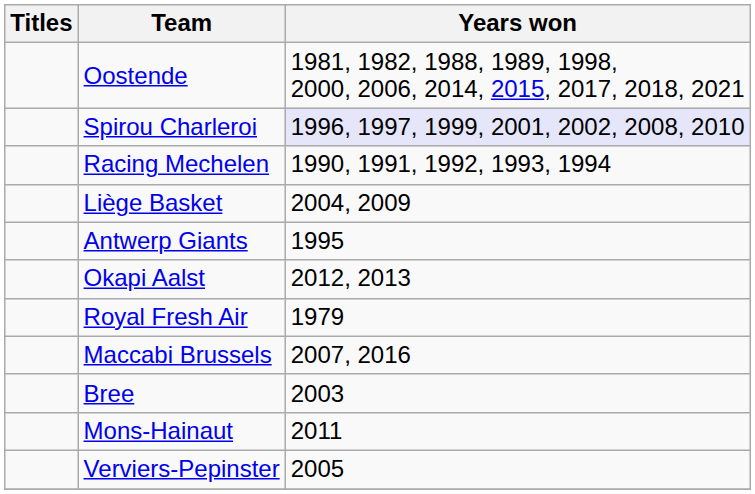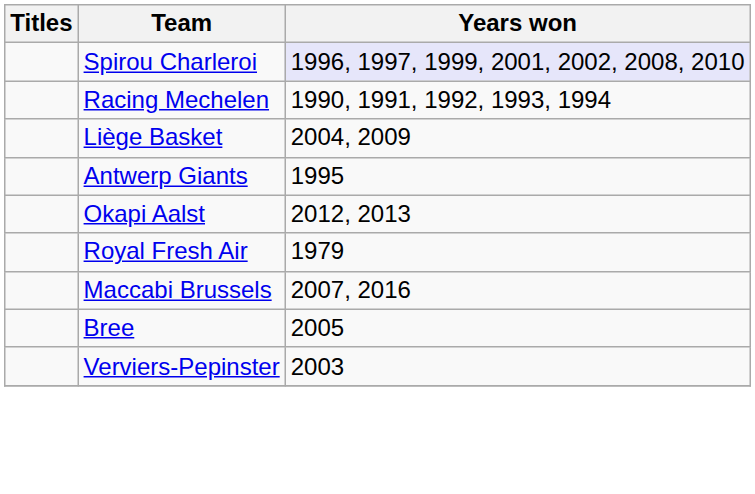- row: Oostende | 1981, 1982, 1988, 1989, 1998, 2000, 2006, 2014, 2015, 2017, 2018, 2021
Bree | Years won: 2003 -> 2005
- row: Mons-Hainaut | 2011
Verviers-Pepinster | Years won: 2005 -> 2003
